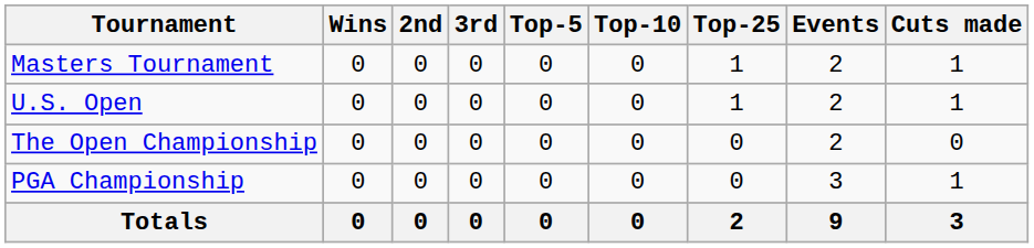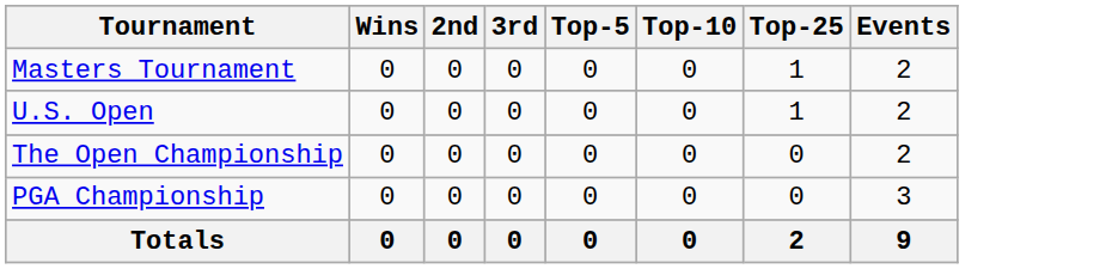- column: Cuts made | 1 | 1 | 0 | 1 | 3
